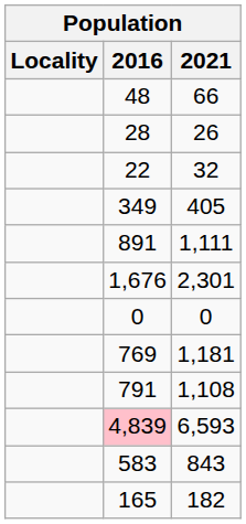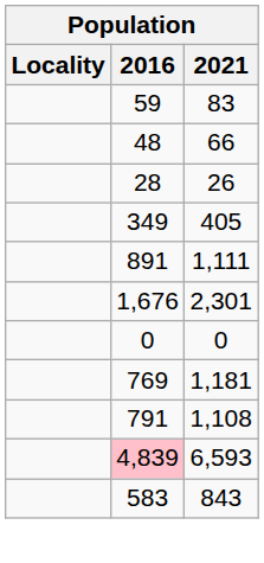+ row: 59 | 83
- row: 22 | 32
- row: 165 | 182
